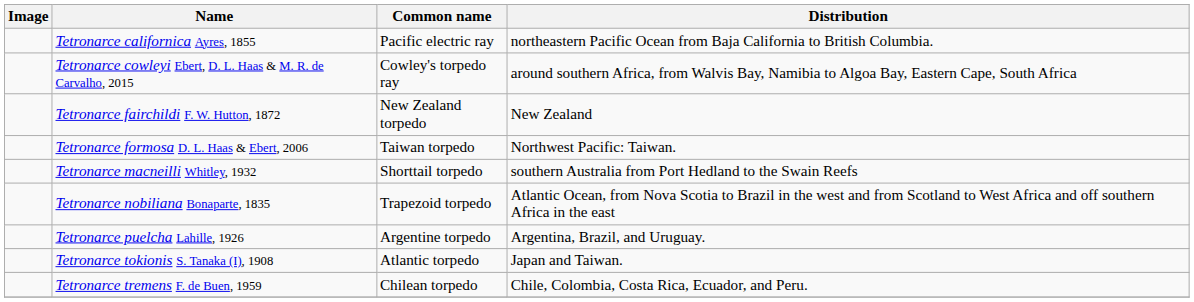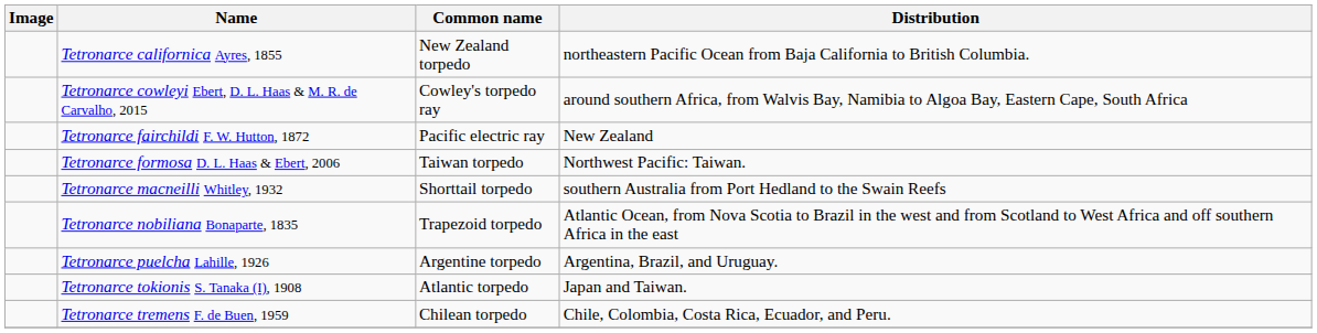Tetronarce californica Ayres, 1855 | Common name: Pacific electric ray -> New Zealand torpedo
Tetronarce fairchildi F. W. Hutton, 1872 | Common name: New Zealand torpedo -> Pacific electric ray
